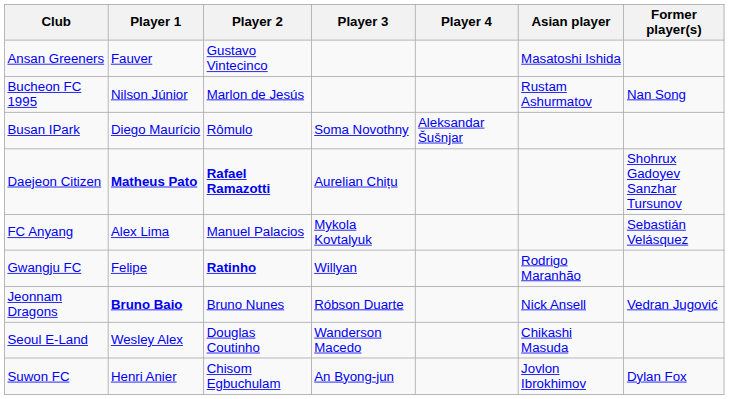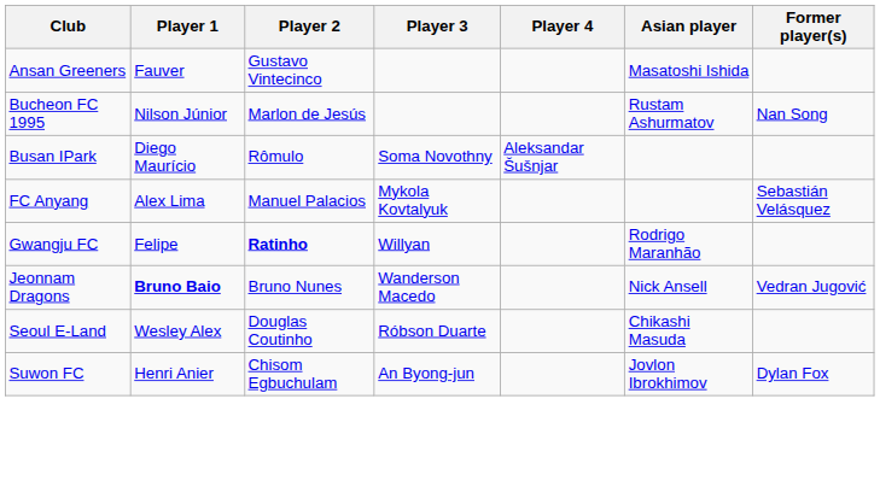- row: Daejeon Citizen | Matheus Pato | Rafael Ramazotti | Aurelian Chițu | Shohrux Gadoyev Sanzhar Tursunov
Jeonnam Dragons | Player 3: Róbson Duarte -> Wanderson Macedo
Seoul E-Land | Player 3: Wanderson Macedo -> Róbson Duarte
